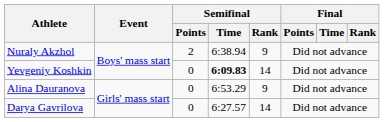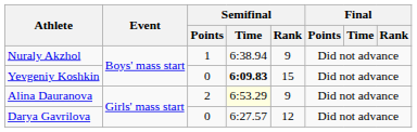Nuraly Akzhol | Semifinal / Points: 2 -> 1
Yevgeniy Koshkin | Semifinal / Rank: 14 -> 15
Alina Dauranova | Semifinal / Points: 0 -> 2
Alina Dauranova | Semifinal / Time: no background -> lightyellow background
Darya Gavrilova | Semifinal / Rank: 14 -> 12
